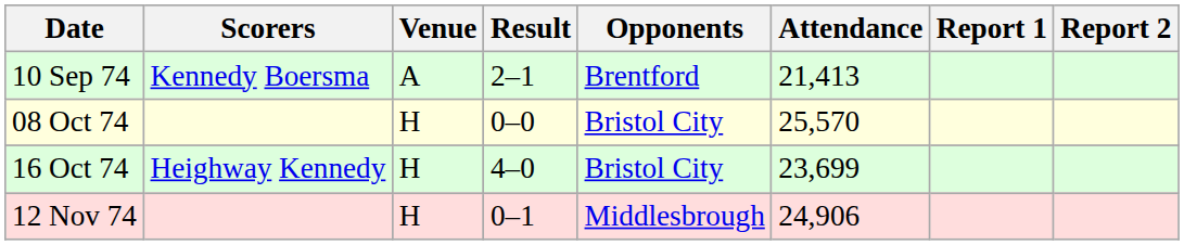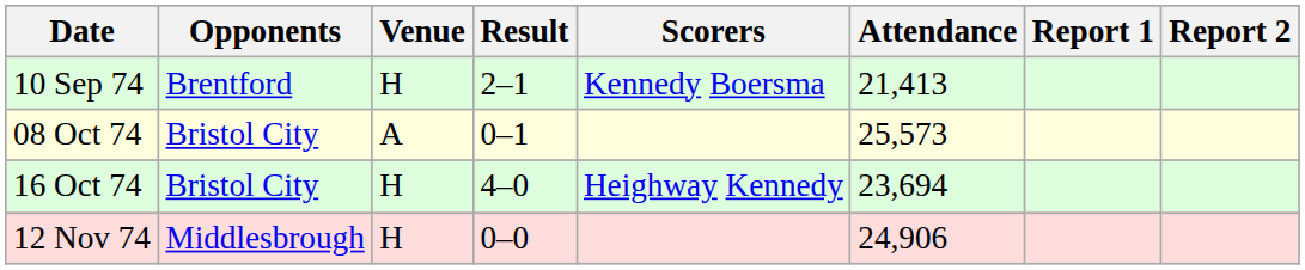columns swapped: Opponents <-> Scorers
10 Sep 74 | Venue: A -> H
08 Oct 74 | Venue: H -> A
08 Oct 74 | Result: 0–0 -> 0–1
08 Oct 74 | Attendance: 25,570 -> 25,573
16 Oct 74 | Attendance: 23,699 -> 23,694
12 Nov 74 | Result: 0–1 -> 0–0
